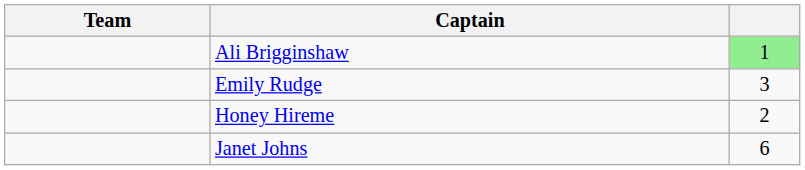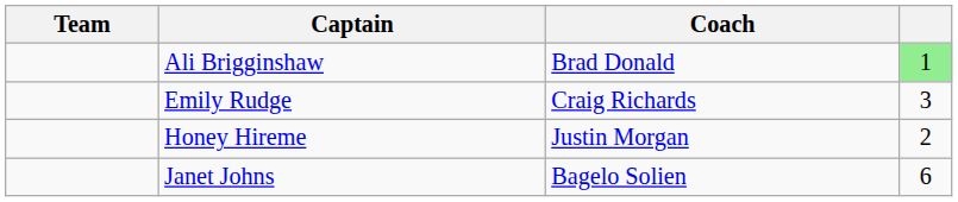+ column: Coach | Brad Donald | Craig Richards | Justin Morgan | Bagelo Solien
